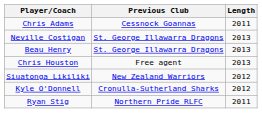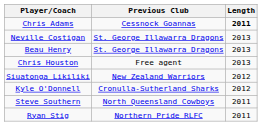Chris Adams | Length: normal -> bold
+ row: Steve Southern | North Queensland Cowboys | 2011
